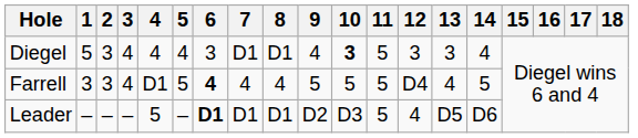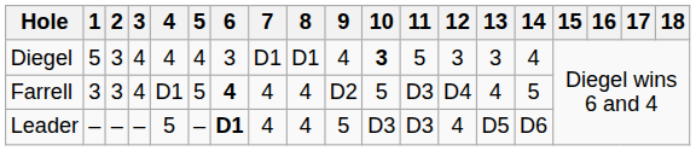Farrell | 9: 5 -> D2
Farrell | 11: 5 -> D3
Leader | 7: D1 -> 4
Leader | 8: D1 -> 4
Leader | 9: D2 -> 5
Leader | 11: 5 -> D3
